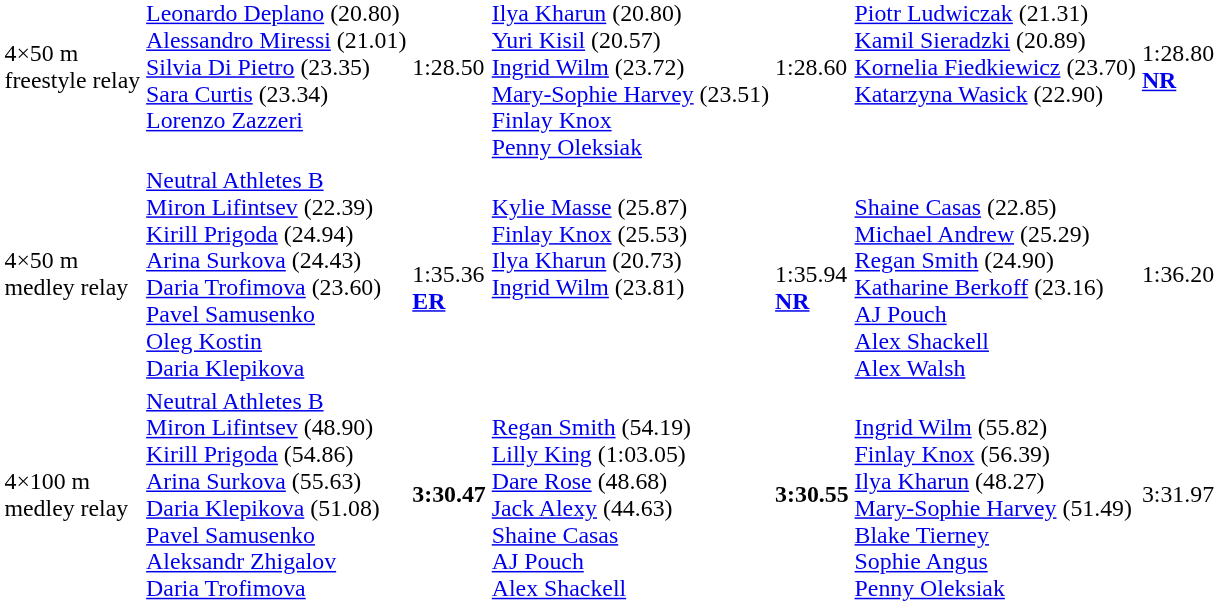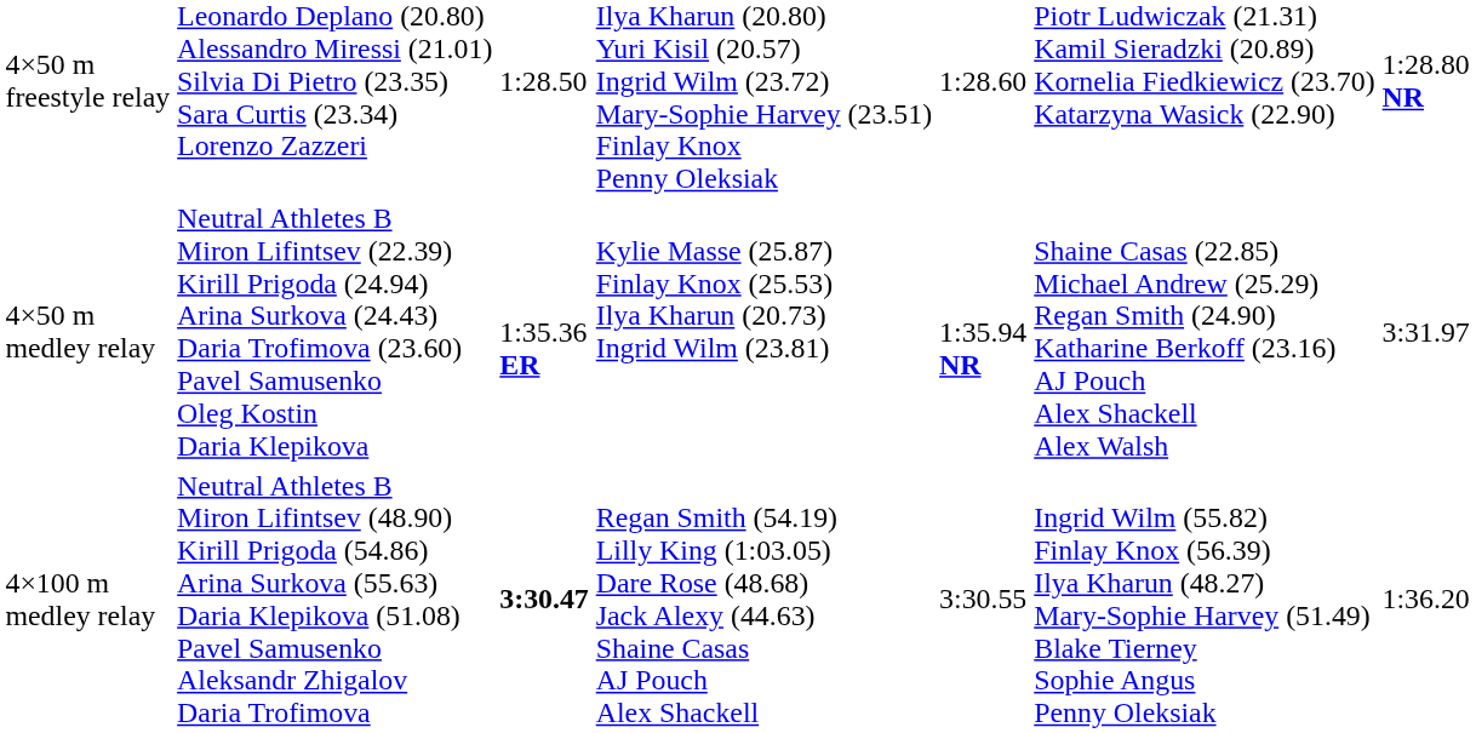4×50 m medley relay | column 7: 1:36.20 -> 3:31.97
4×100 m medley relay | column 5: bold -> normal
4×100 m medley relay | column 7: 3:31.97 -> 1:36.20
